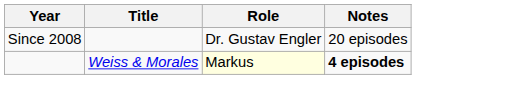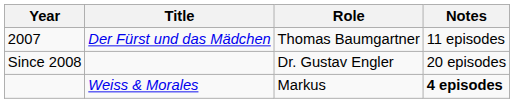+ row: 2007 | Der Fürst und das Mädchen | Thomas Baumgartner | 11 episodes
Weiss & Morales | Role: lightyellow background -> no background
